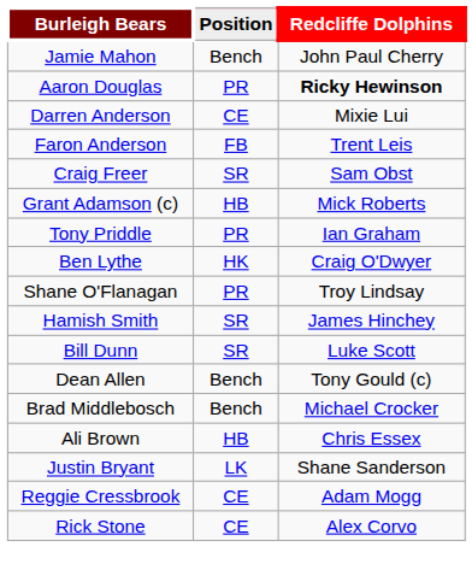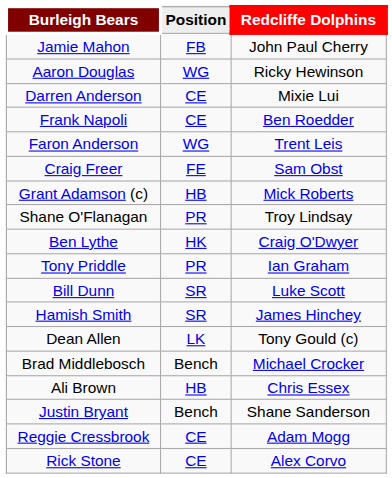Jamie Mahon | Position: Bench -> FB
Aaron Douglas | Position: PR -> WG
Aaron Douglas | Redcliffe Dolphins: bold -> normal
+ row: Frank Napoli | CE | Ben Roedder
Faron Anderson | Position: FB -> WG
Craig Freer | Position: SR -> FE
rows swapped: Tony Priddle <-> Shane O'Flanagan
rows swapped: Bill Dunn <-> Hamish Smith
Dean Allen | Position: Bench -> LK
Justin Bryant | Position: LK -> Bench
